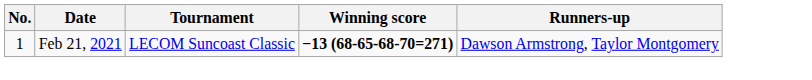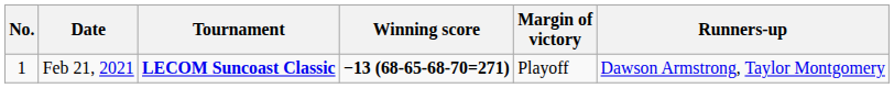+ column: Margin of victory | Playoff
Feb 21, 2021 | Tournament: normal -> bold
